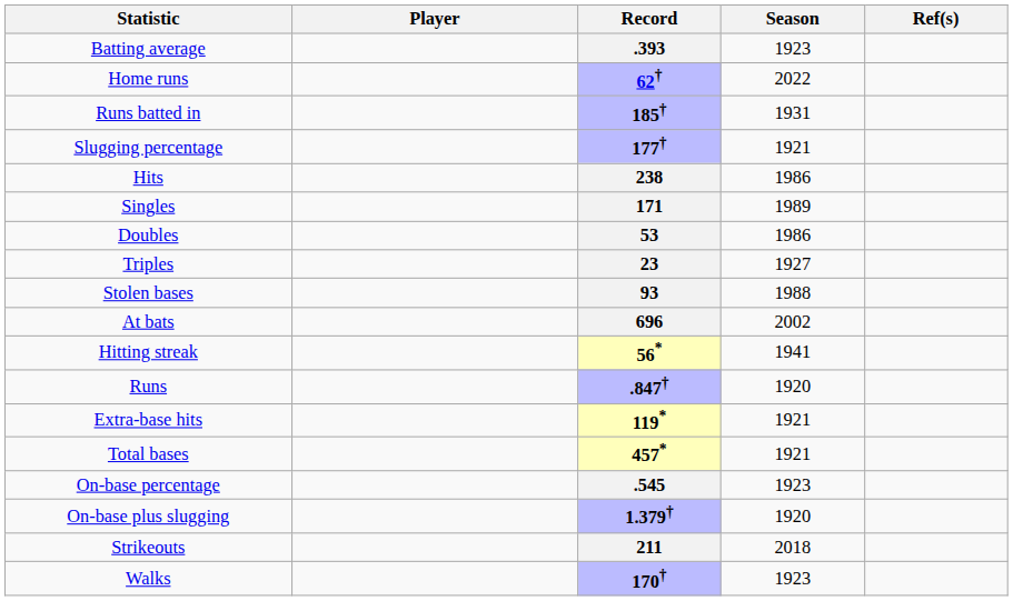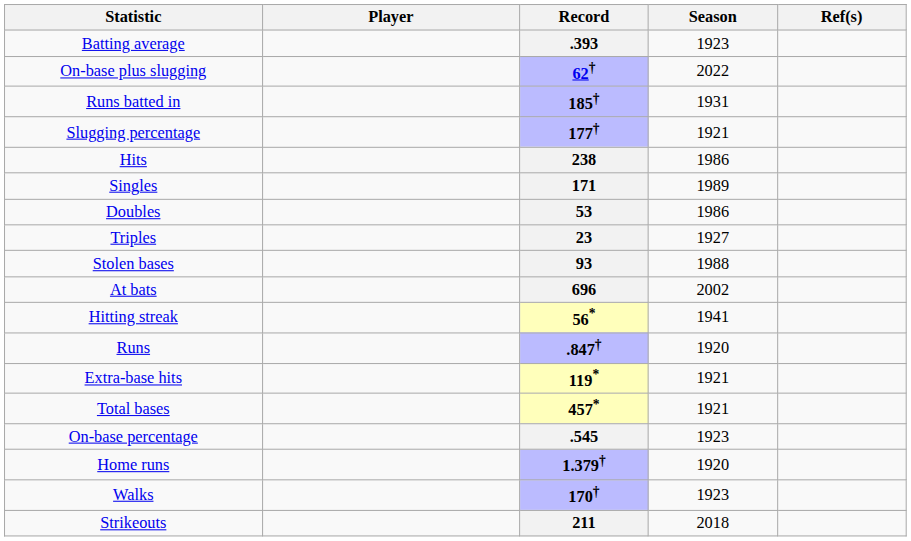62† | Statistic: Home runs -> On-base plus slugging
1.379† | Statistic: On-base plus slugging -> Home runs
rows swapped: 170† <-> 211
